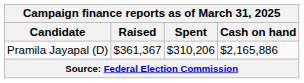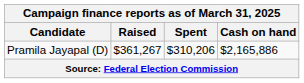Pramila Jayapal (D) | Raised: $361,367 -> $361,267
